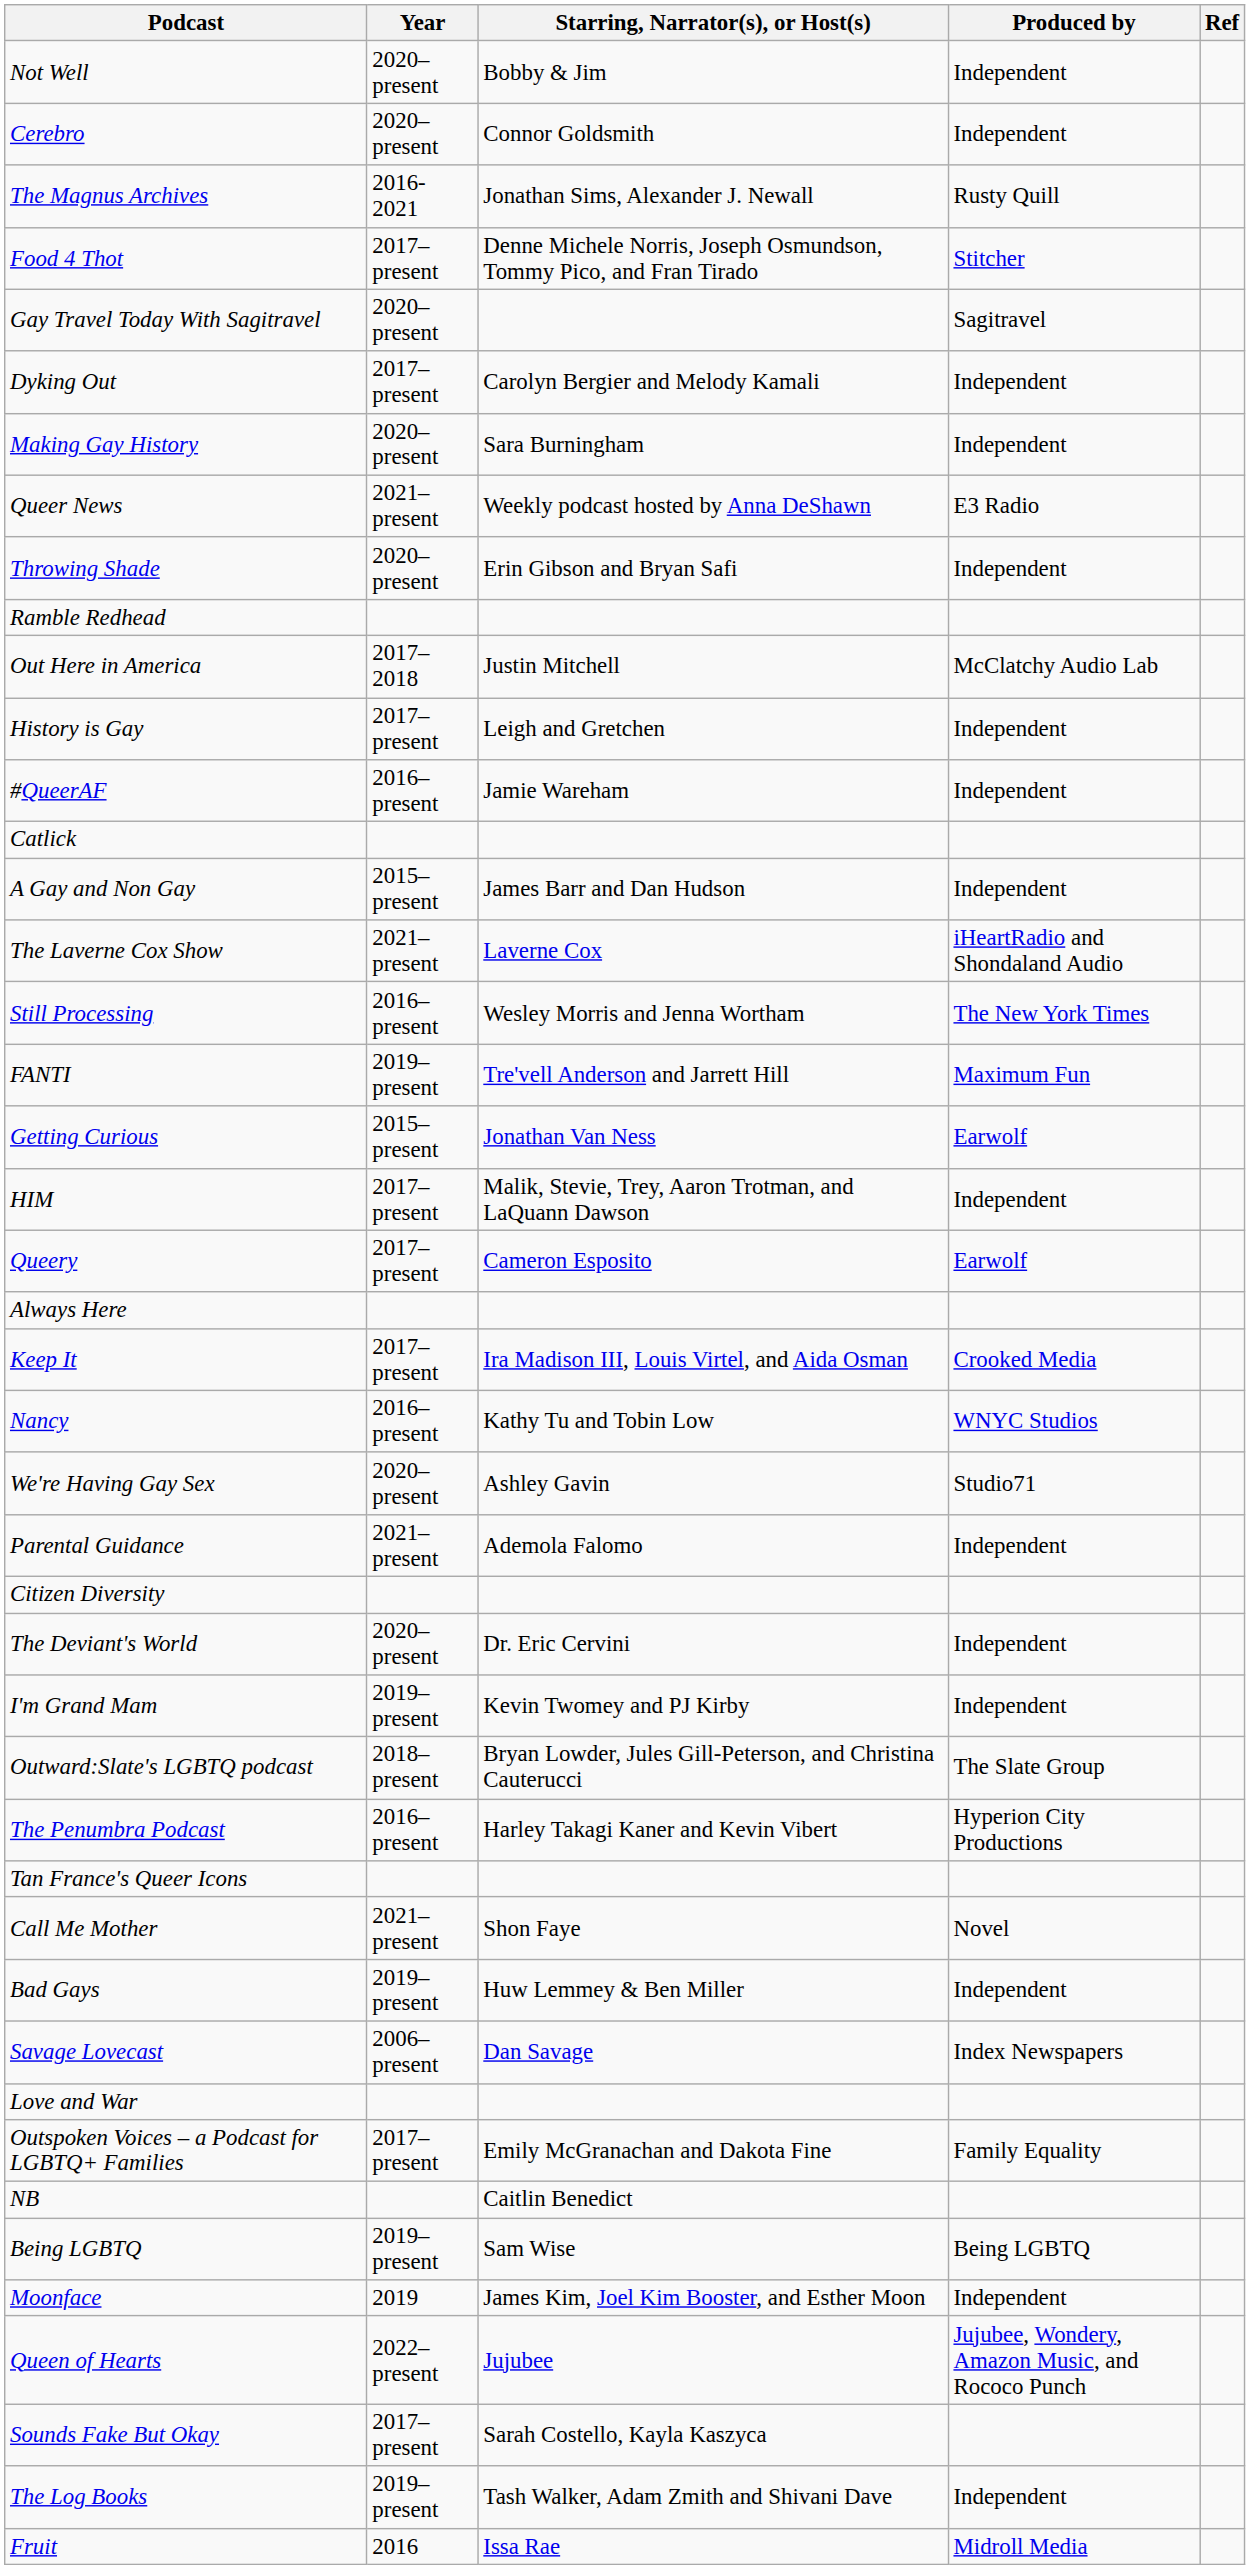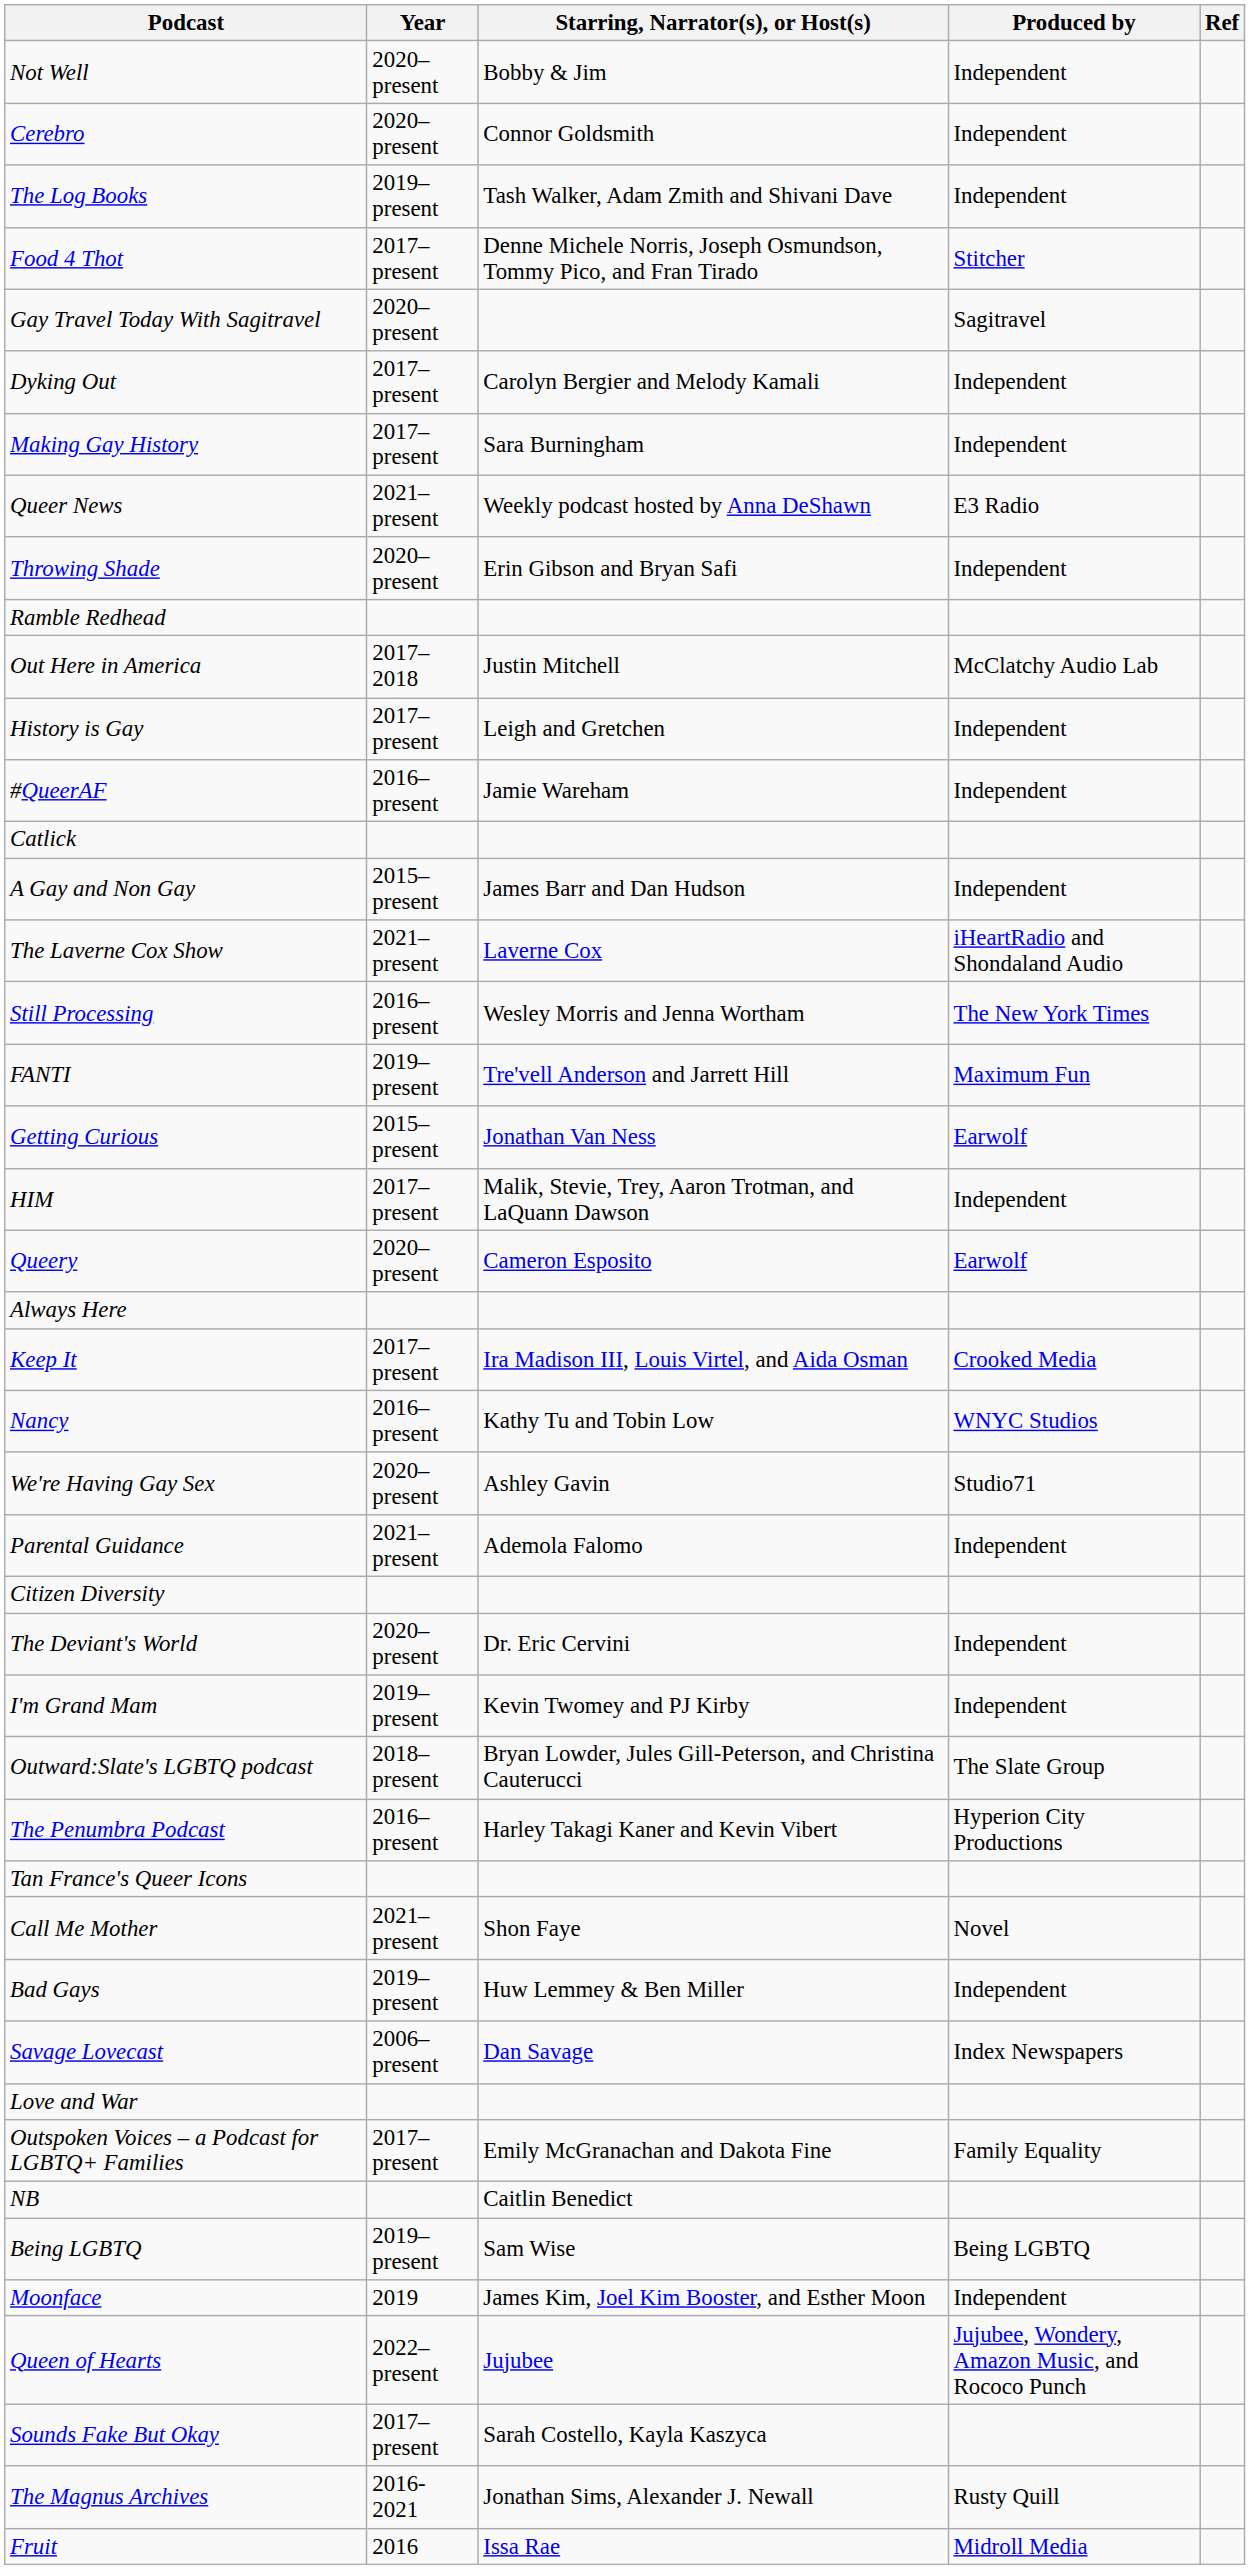rows swapped: The Log Books <-> The Magnus Archives
Making Gay History | Year: 2020–present -> 2017–present
Queery | Year: 2017–present -> 2020–present
